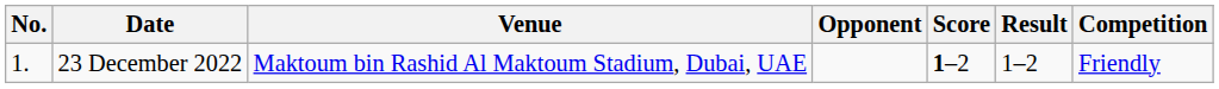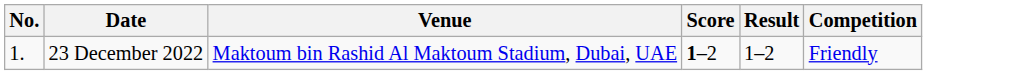- column: Opponent
